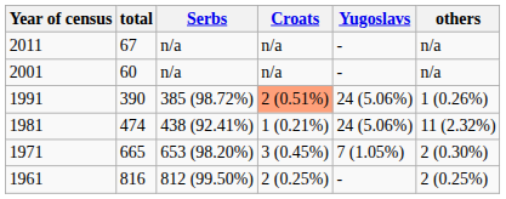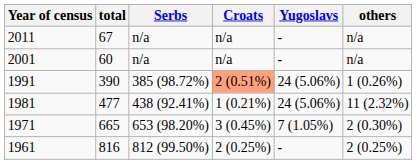1981 | total: 474 -> 477
